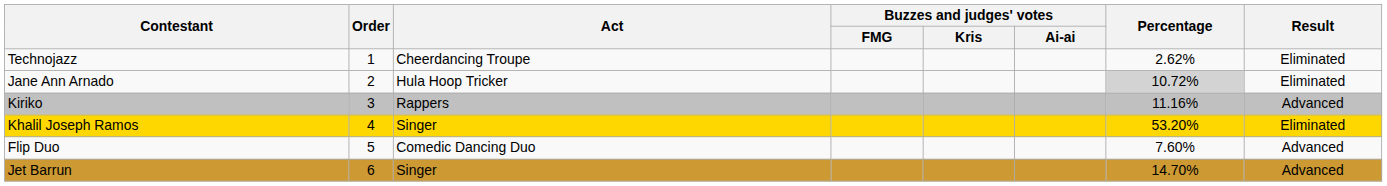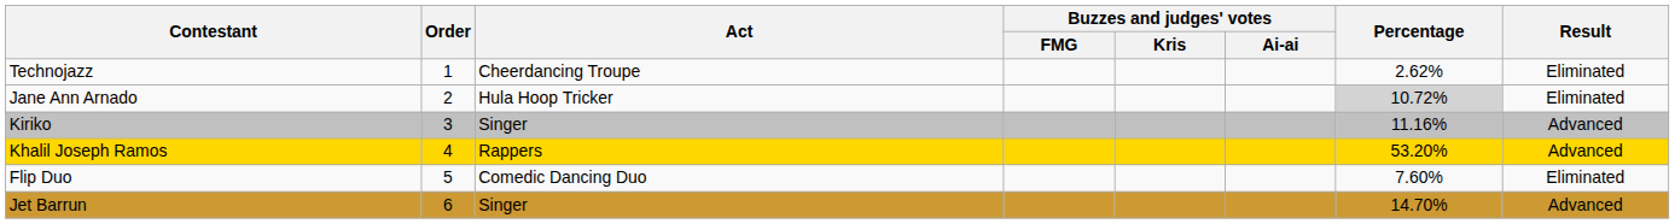Kiriko | Act: Rappers -> Singer
Khalil Joseph Ramos | Act: Singer -> Rappers
Khalil Joseph Ramos | Result: Eliminated -> Advanced
Flip Duo | Result: Advanced -> Eliminated
